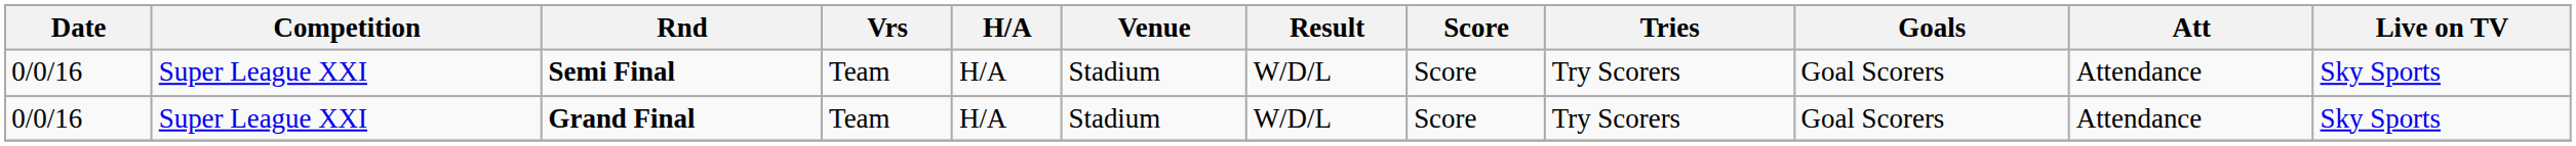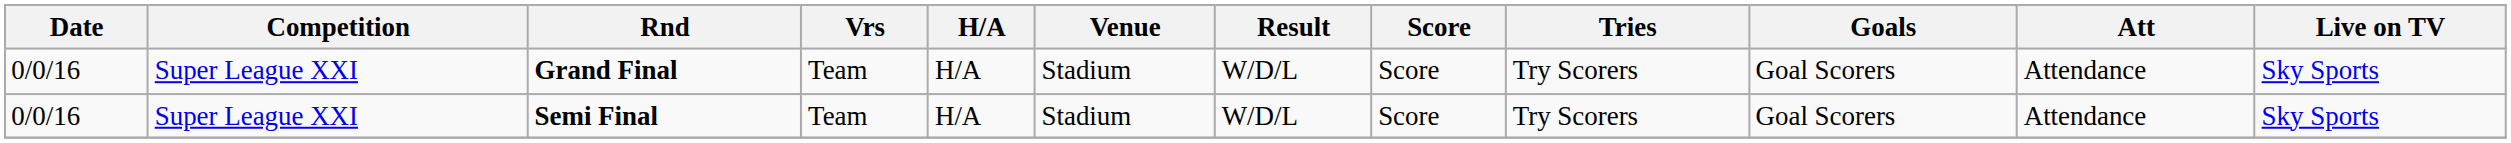rows swapped: Semi Final <-> Grand Final
